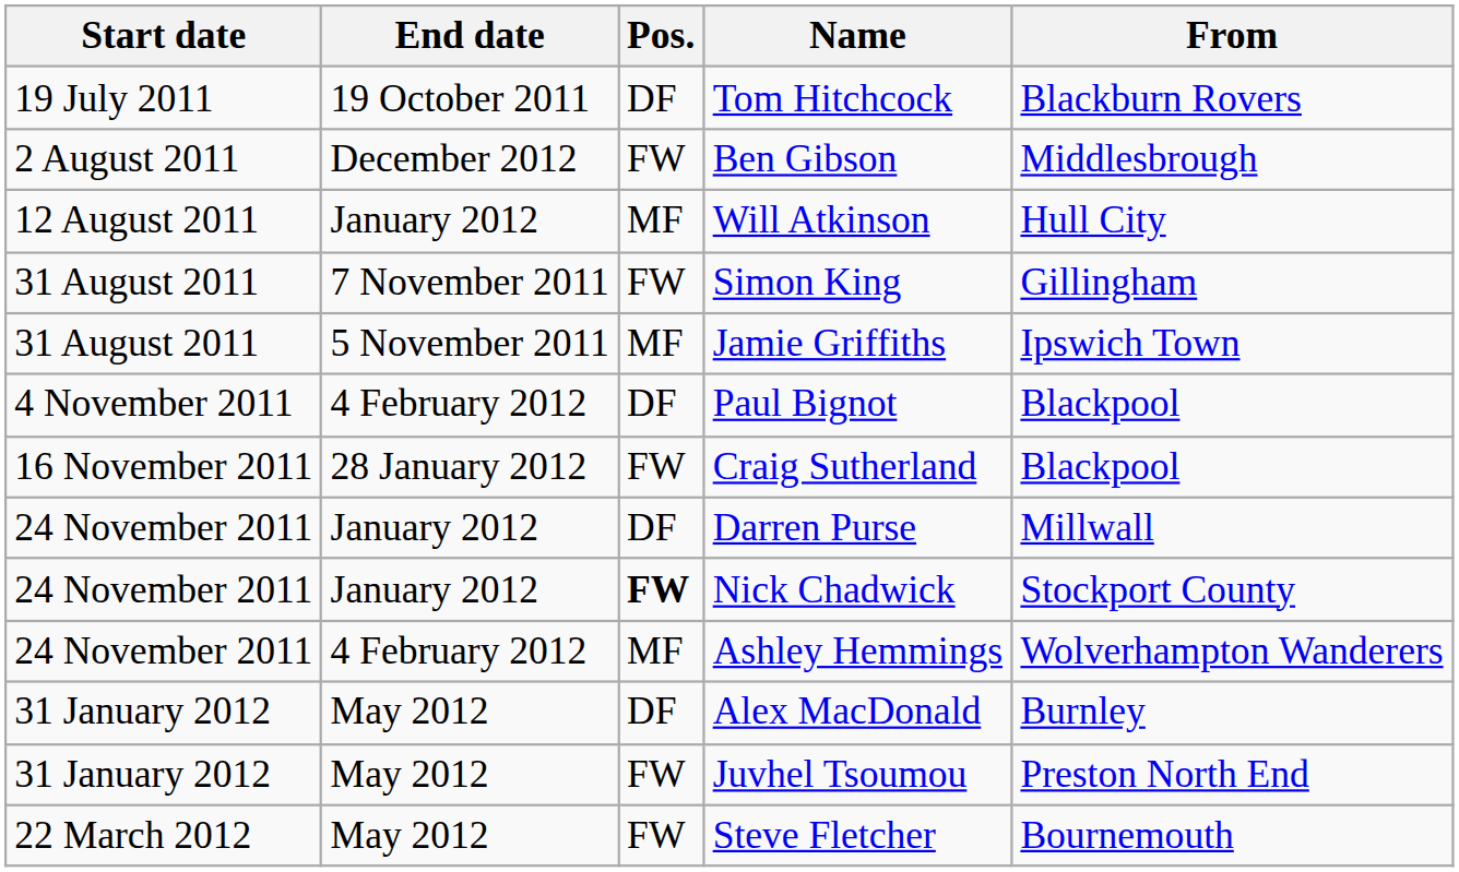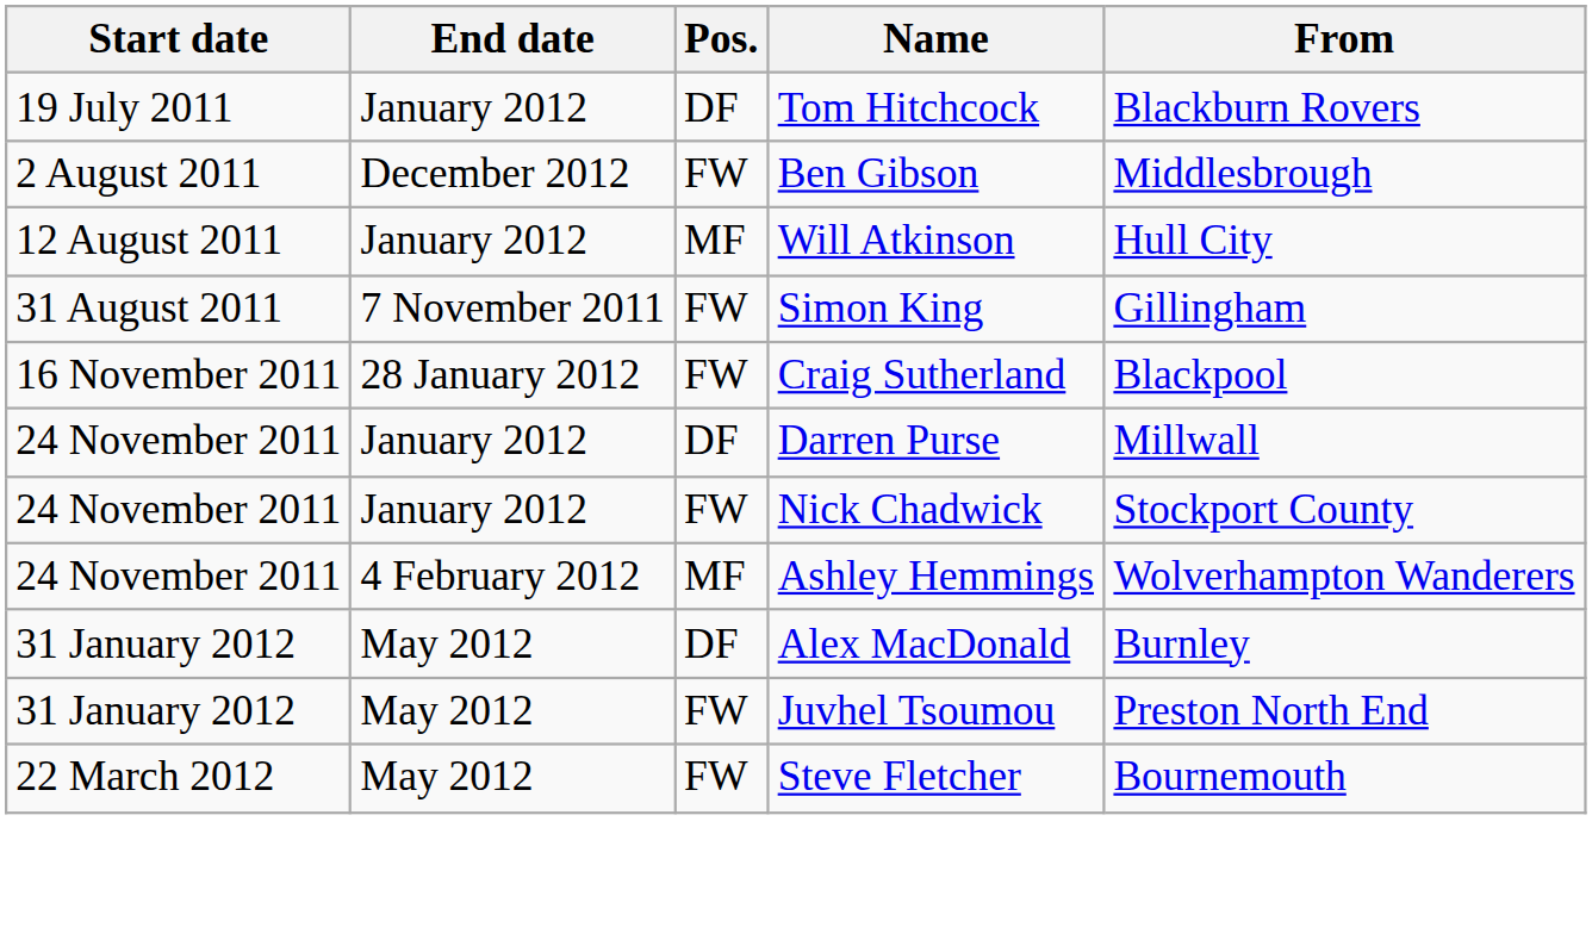Tom Hitchcock | End date: 19 October 2011 -> January 2012
- row: 31 August 2011 | 5 November 2011 | MF | Jamie Griffiths | Ipswich Town
- row: 4 November 2011 | 4 February 2012 | DF | Paul Bignot | Blackpool
Nick Chadwick | Pos.: bold -> normal
